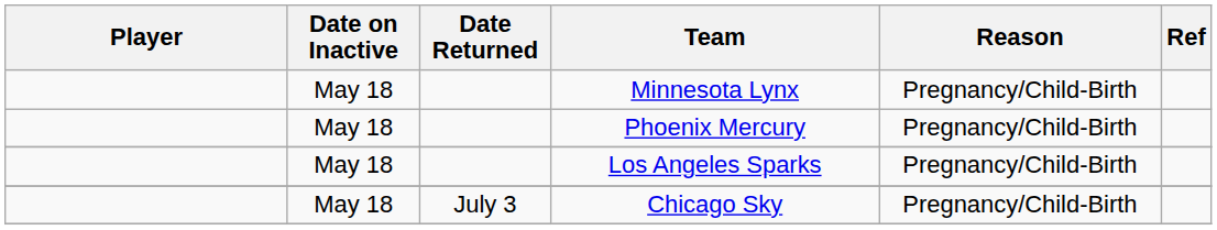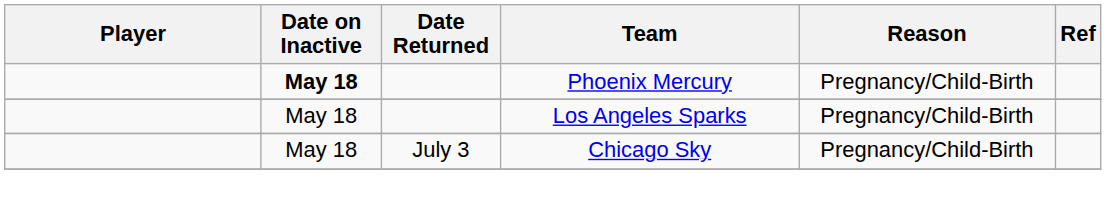- row: May 18 | Minnesota Lynx | Pregnancy/Child-Birth
Phoenix Mercury | Date on Inactive: normal -> bold
